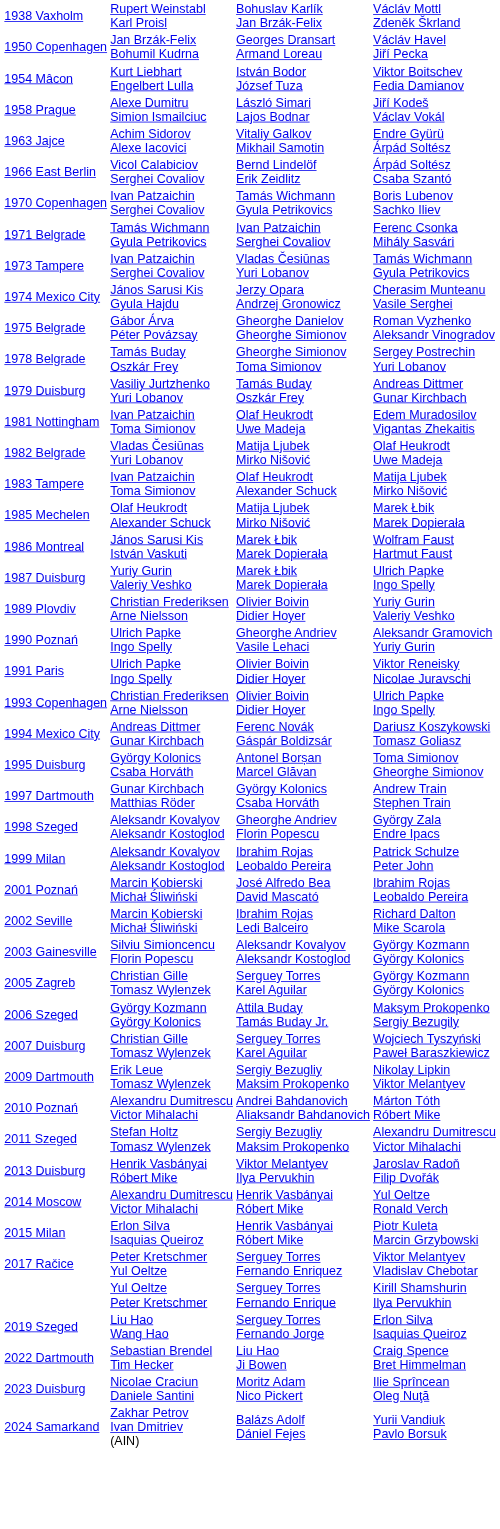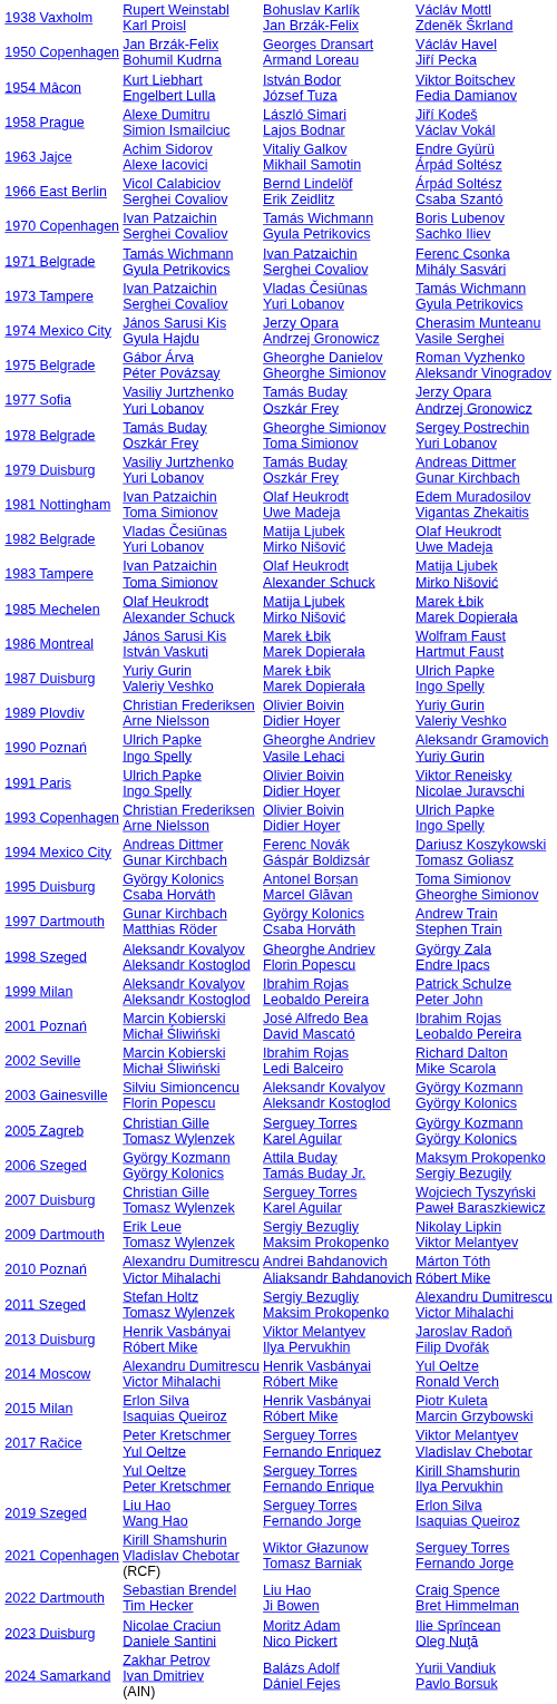+ row: 1977 Sofia | Vasiliy Jurtzhenko Yuri Lobanov | Tamás Buday Oszkár Frey | Jerzy Opara Andrzej Gronowicz
+ row: 2021 Copenhagen | Kirill Shamshurin Vladislav Chebotar (RCF) | Wiktor Głazunow Tomasz Barniak | Serguey Torres Fernando Jorge
